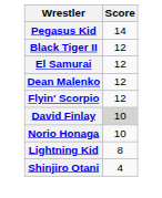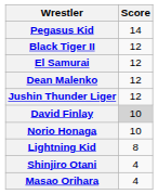- row: Flyin' Scorpio | 12
+ row: Jushin Thunder Liger | 12
+ row: Masao Orihara | 4
